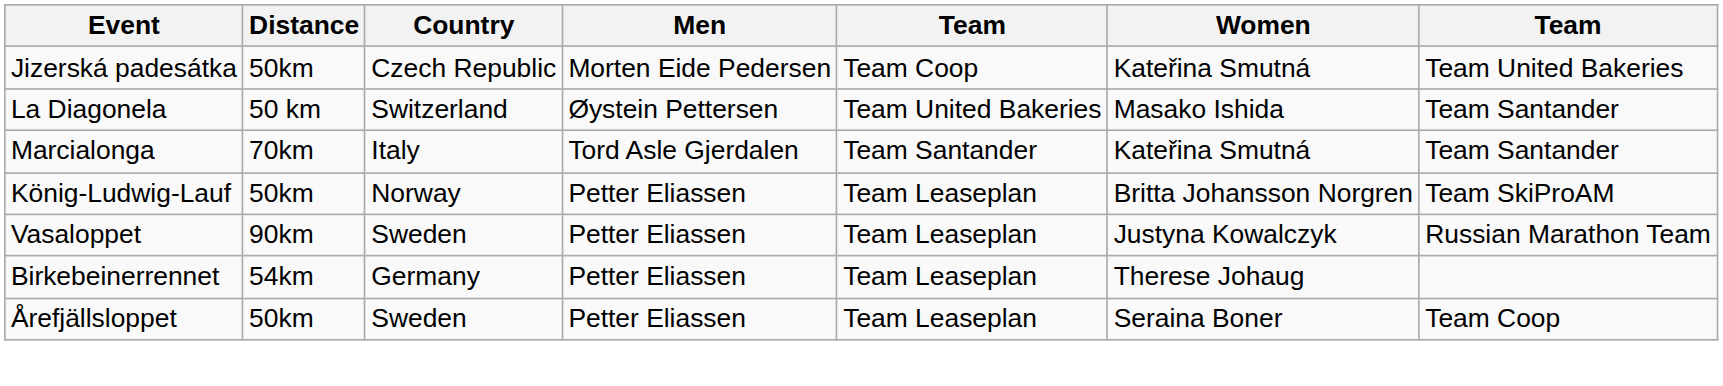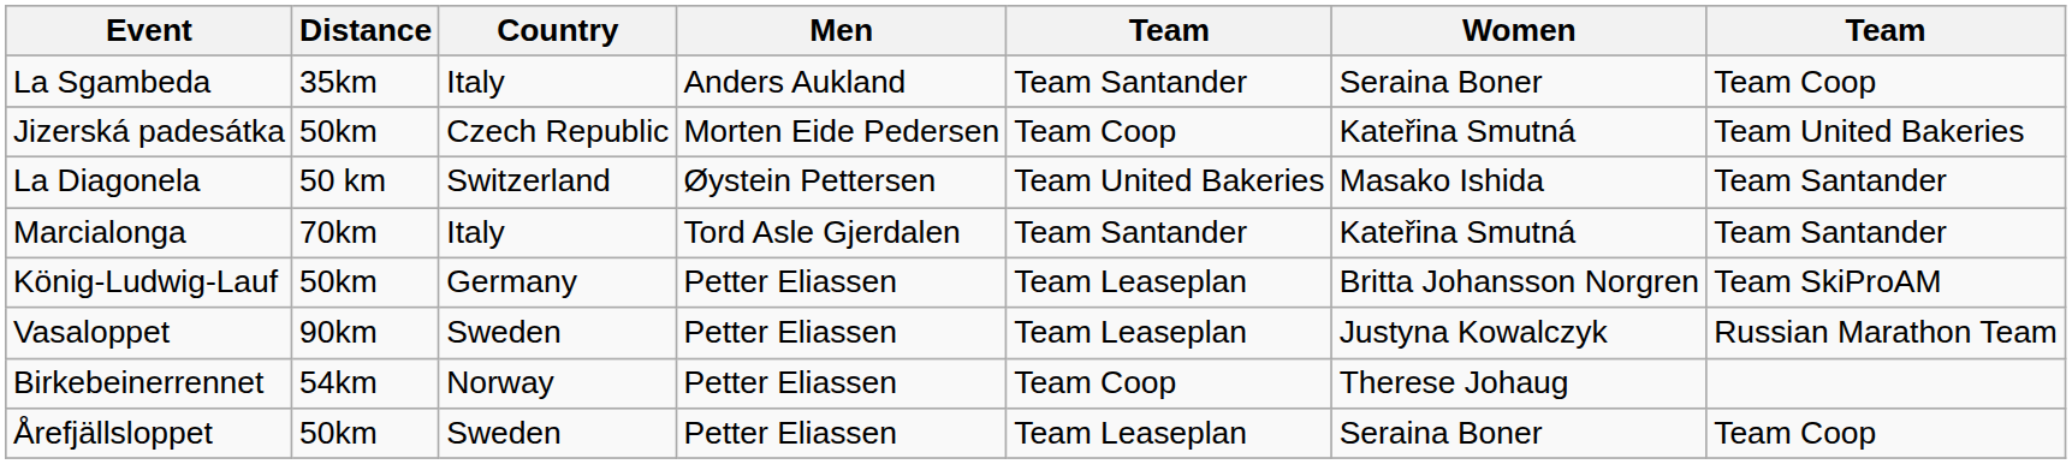+ row: La Sgambeda | 35km | Italy | Anders Aukland | Team Santander | Seraina Boner | Team Coop
König-Ludwig-Lauf | Country: Norway -> Germany
Birkebeinerrennet | Country: Germany -> Norway
Birkebeinerrennet | column 5: Team Leaseplan -> Team Coop
